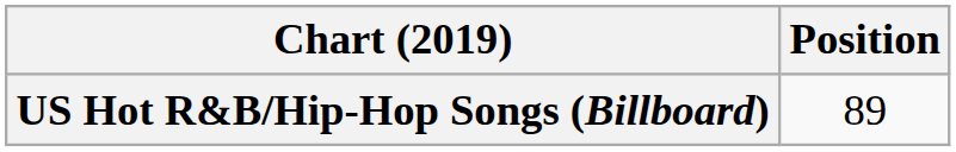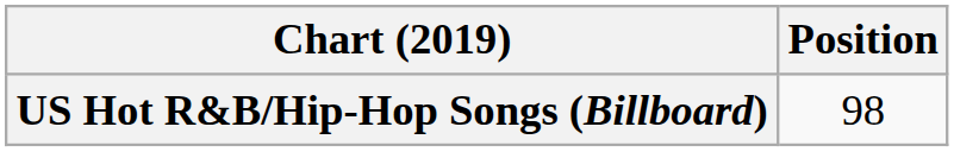US Hot R&B/Hip-Hop Songs (Billboard) | Position: 89 -> 98
